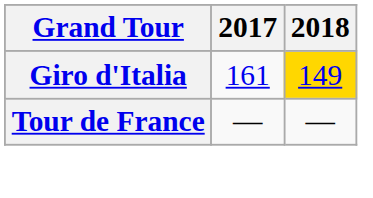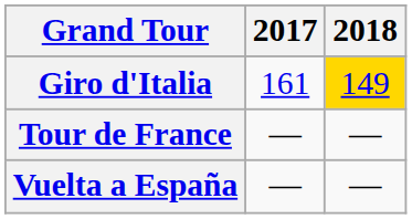+ row: Vuelta a España | — | —
